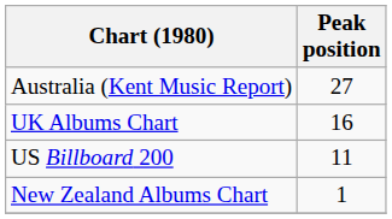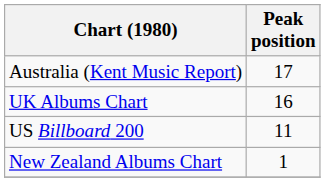Australia (Kent Music Report) | Peak position: 27 -> 17
